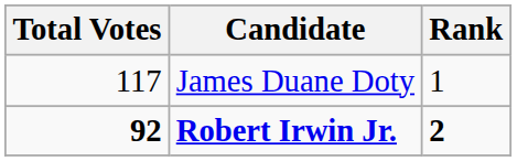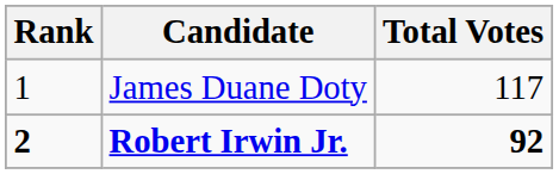columns swapped: Rank <-> Total Votes
